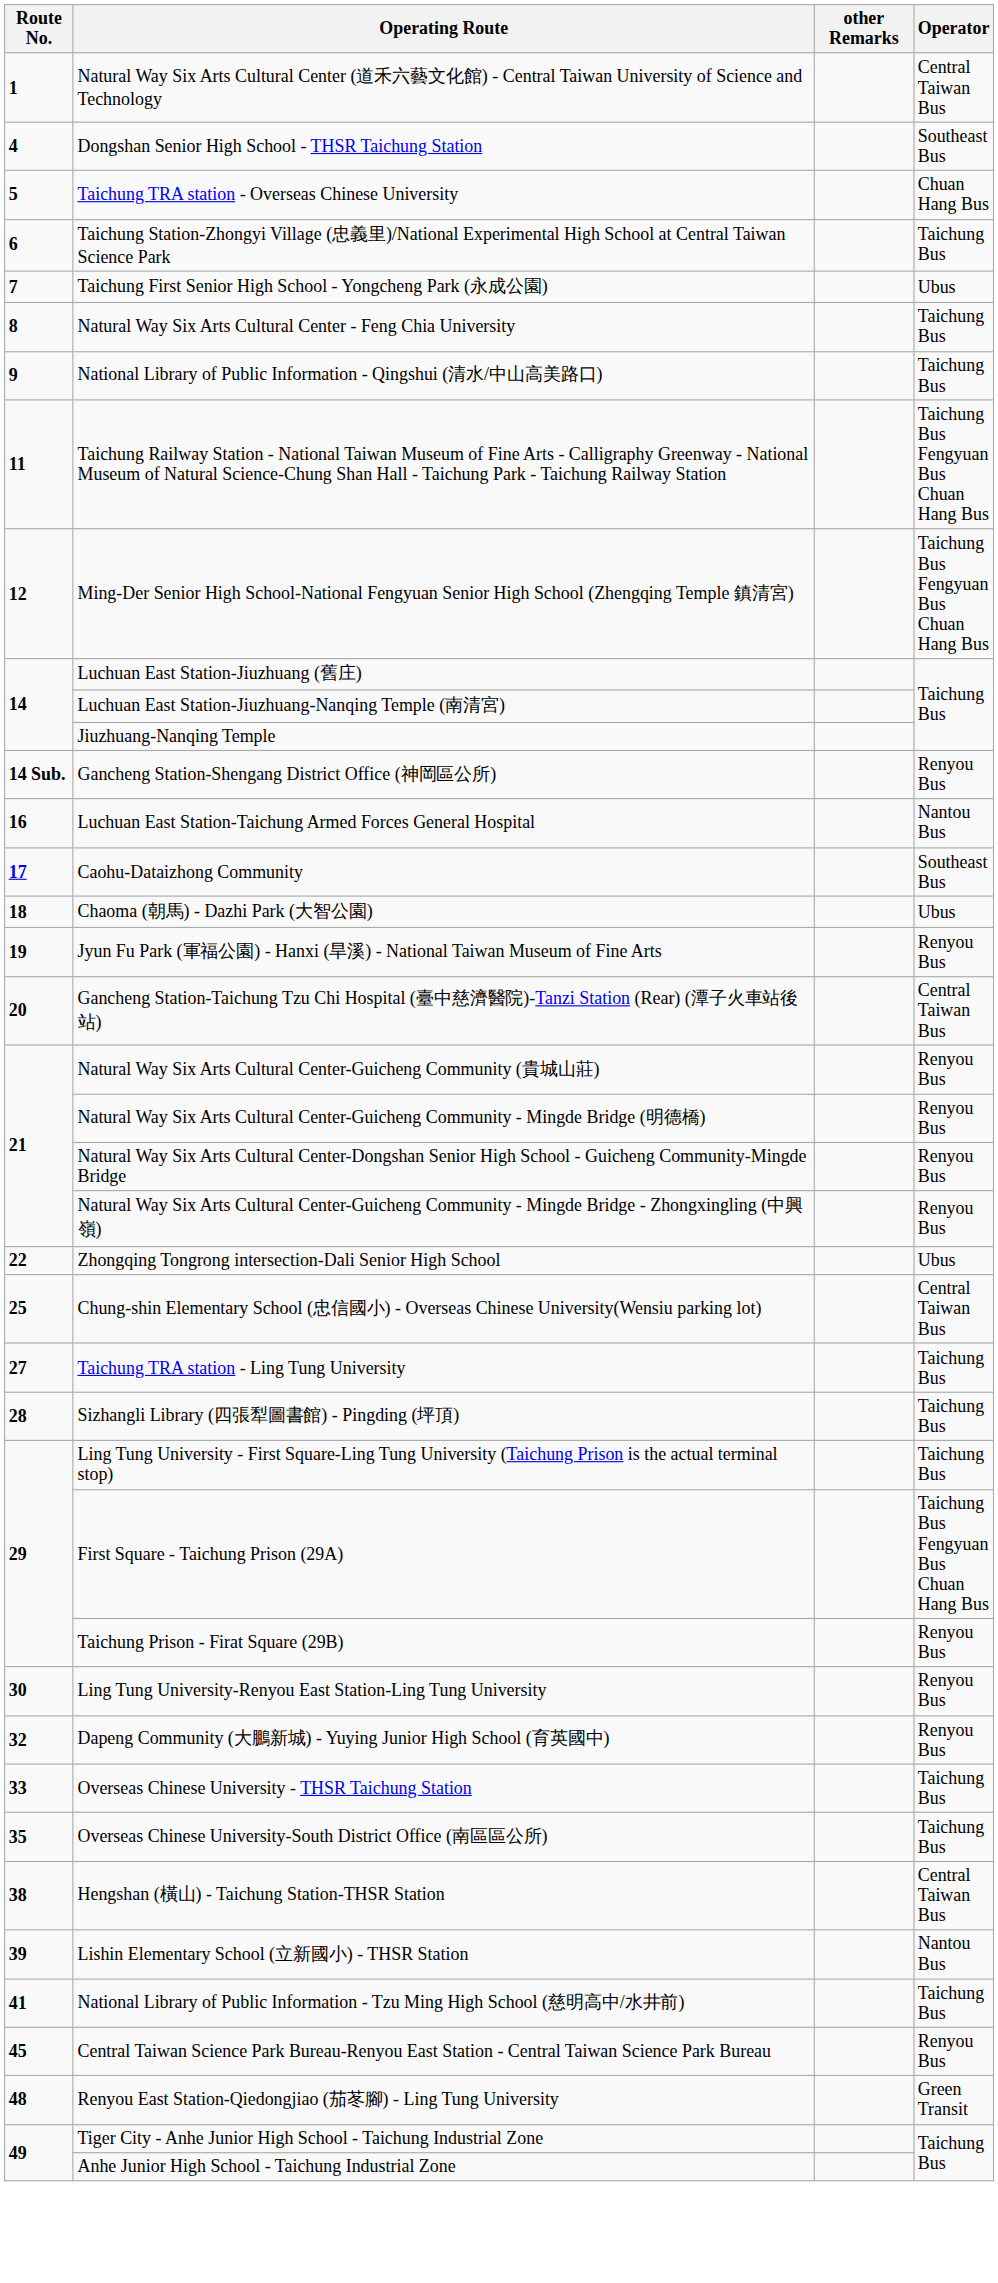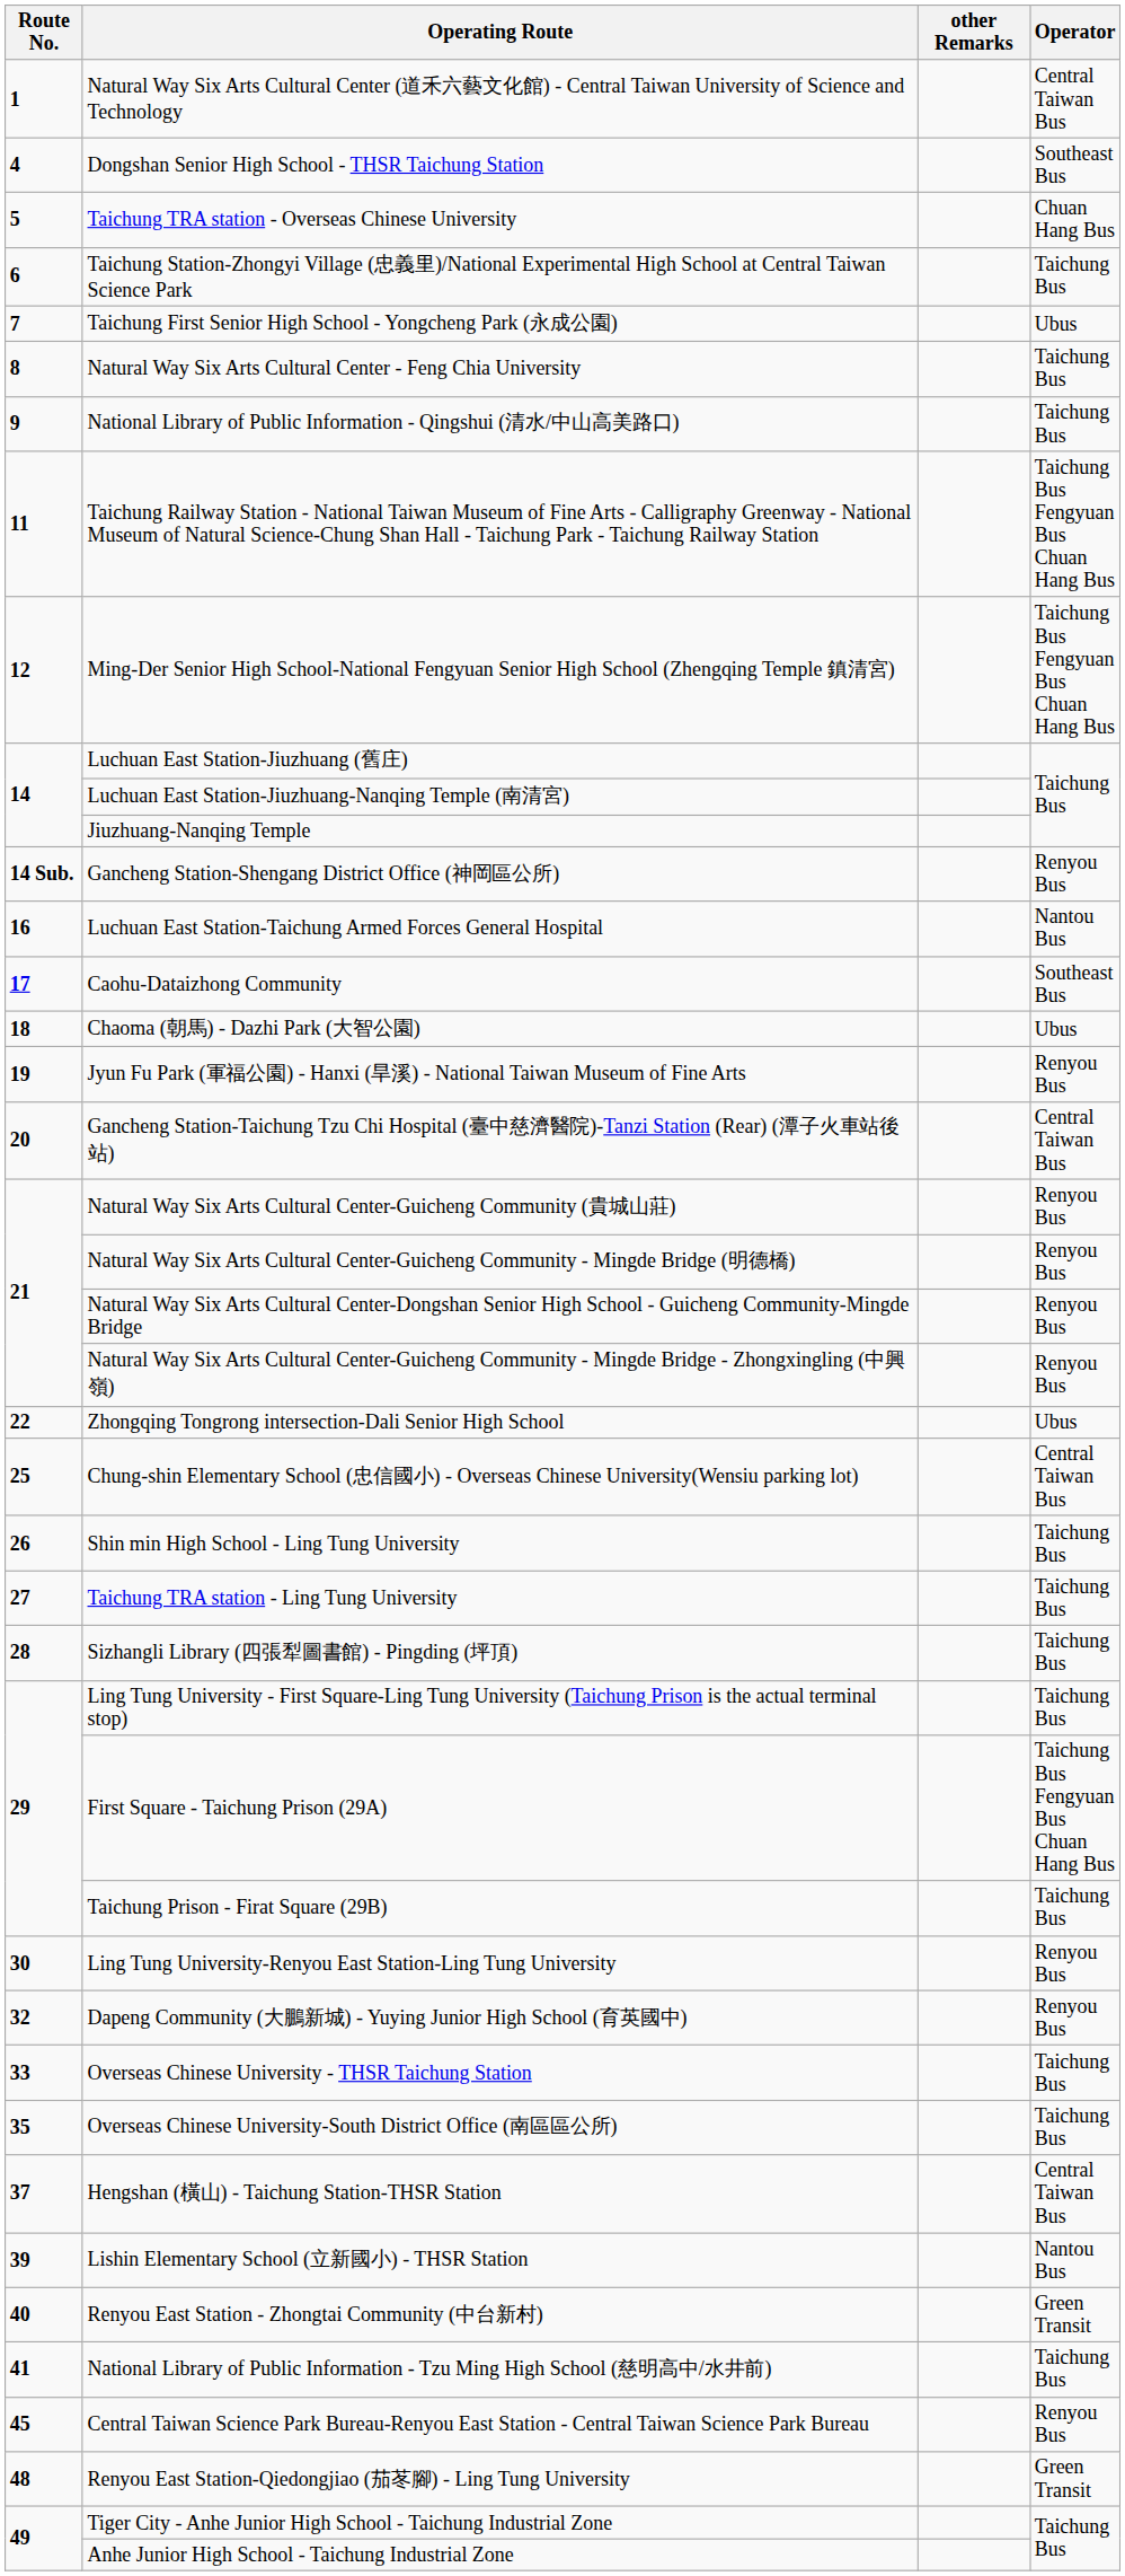+ row: 26 | Shin min High School - Ling Tung University | Taichung Bus
Taichung Prison - Firat Square (29B) | Operator: Renyou Bus -> Taichung Bus
Hengshan (橫山) - Taichung Station-THSR Station | Route No.: 38 -> 37
+ row: 40 | Renyou East Station - Zhongtai Community (中台新村) | Green Transit
